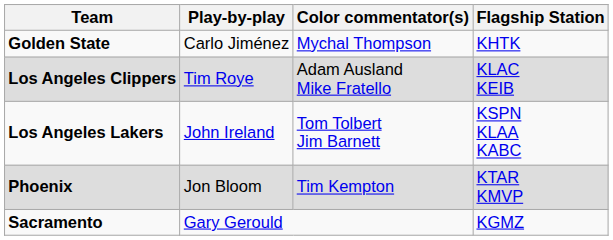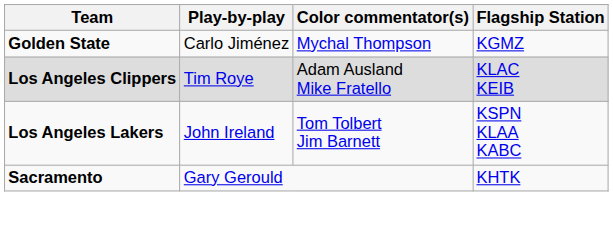Golden State | Flagship Station: KHTK -> KGMZ
- row: Phoenix | Jon Bloom | Tim Kempton | KTAR KMVP
Sacramento | Flagship Station: KGMZ -> KHTK
